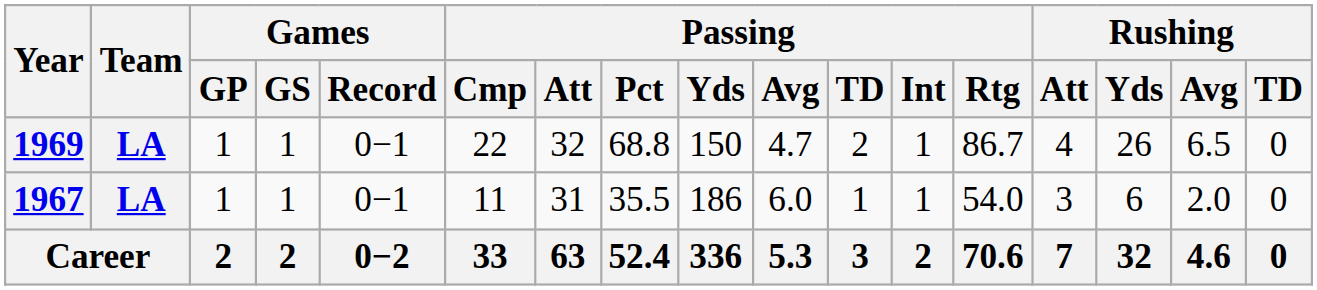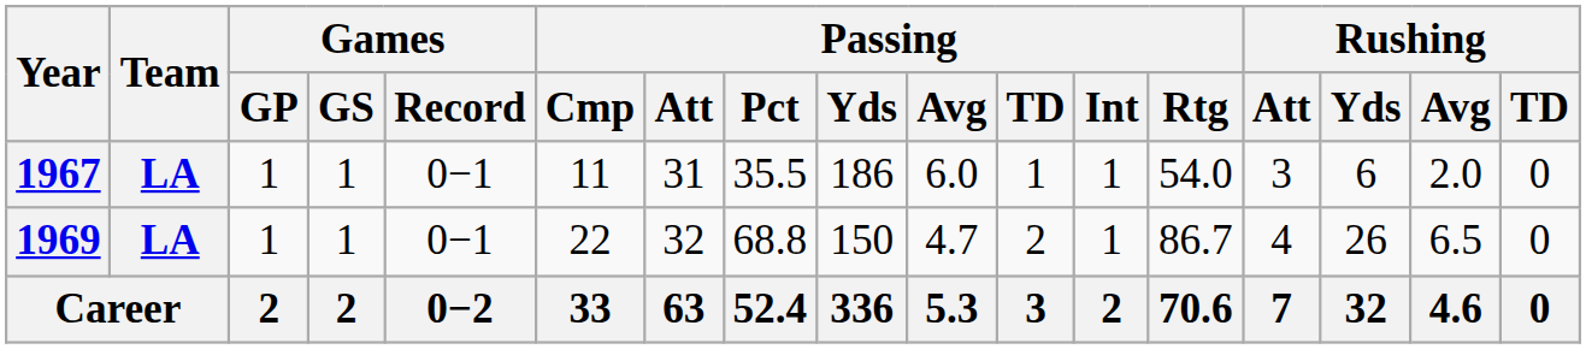rows swapped: 1967 <-> 1969
